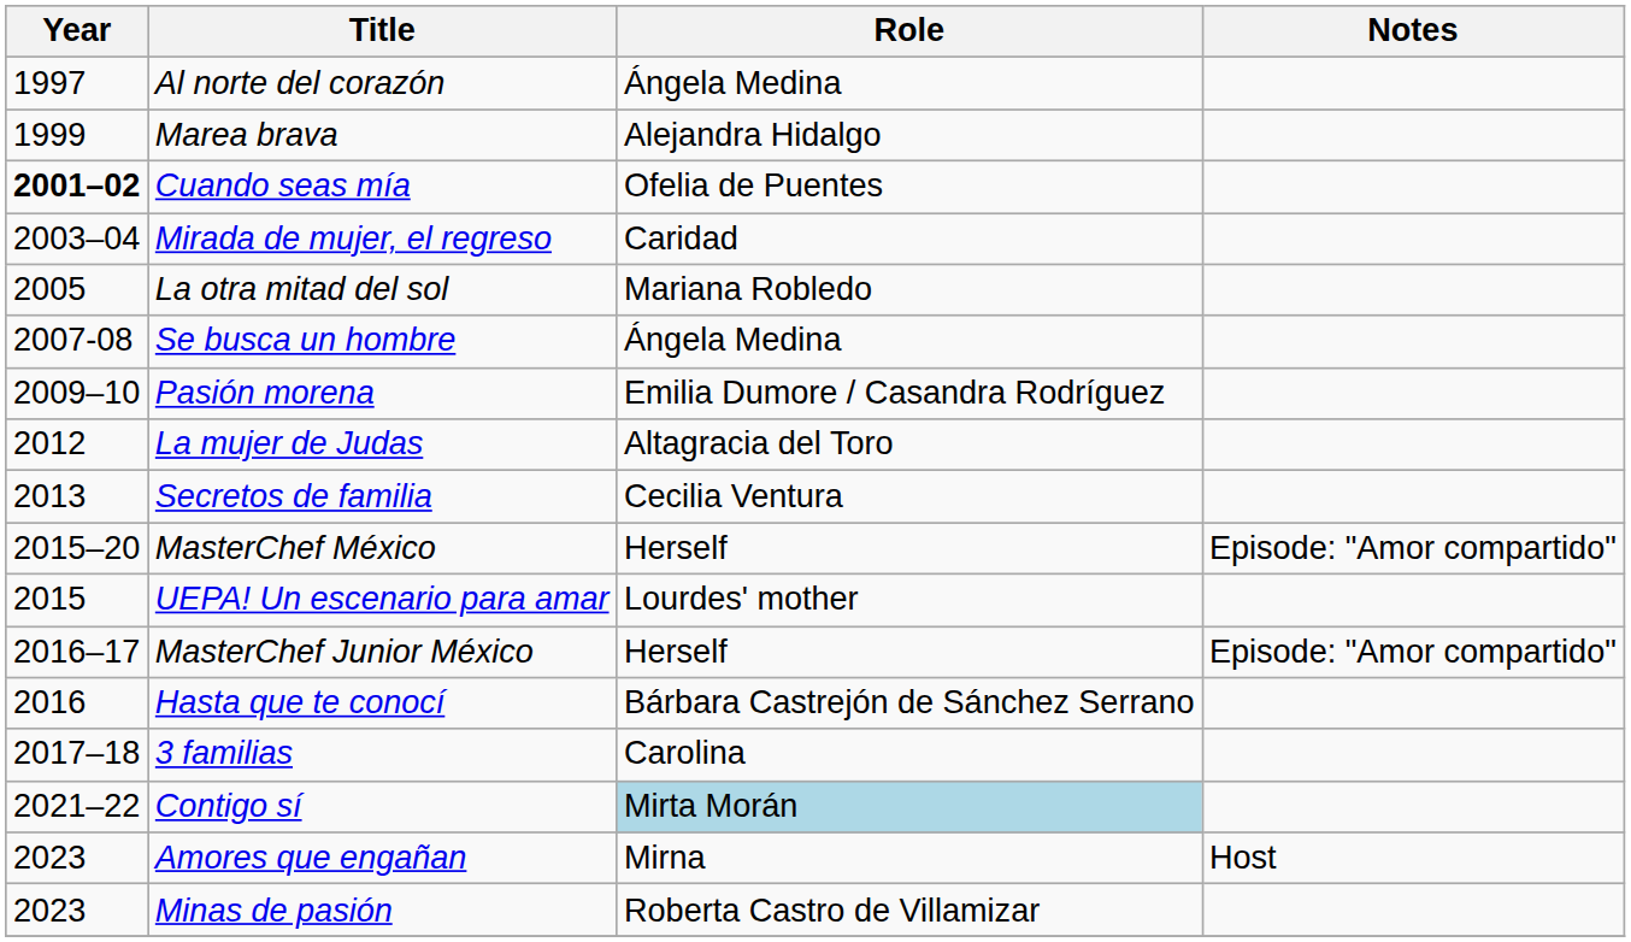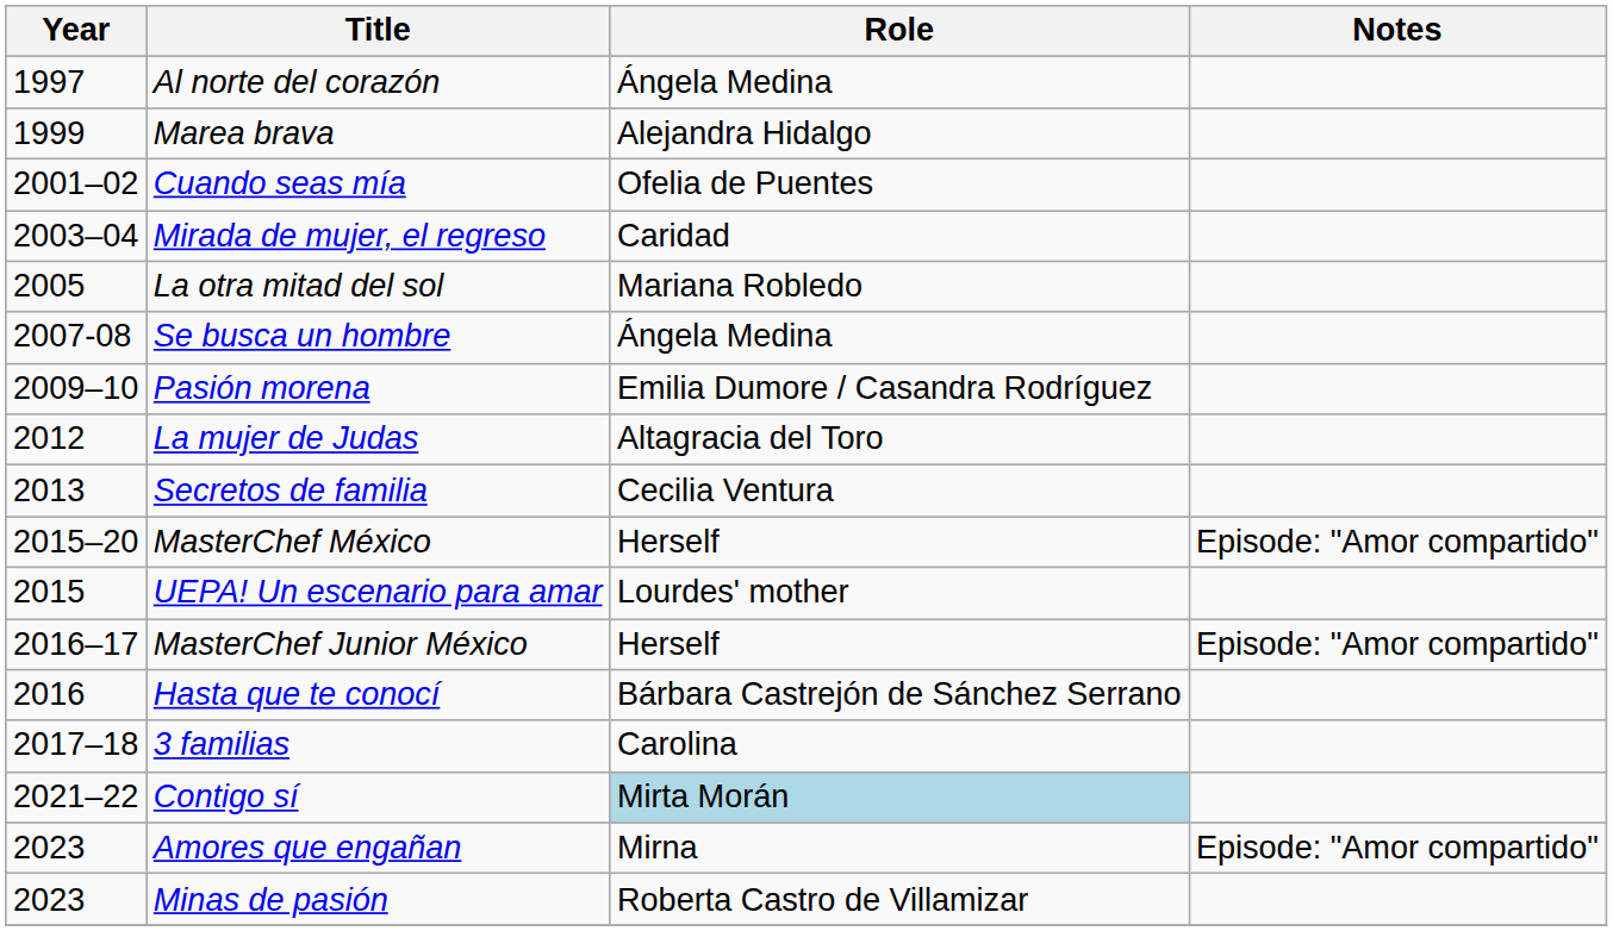Cuando seas mía | Year: bold -> normal
Amores que engañan | Notes: Host -> Episode: "Amor compartido"
